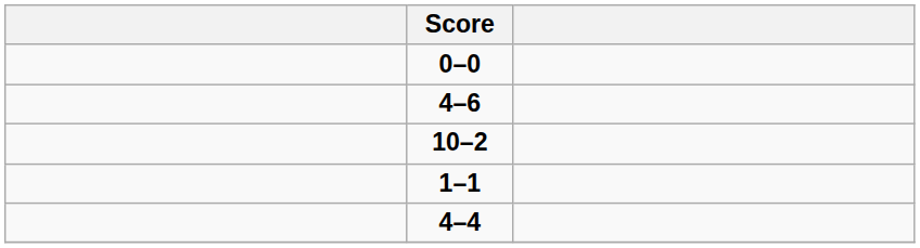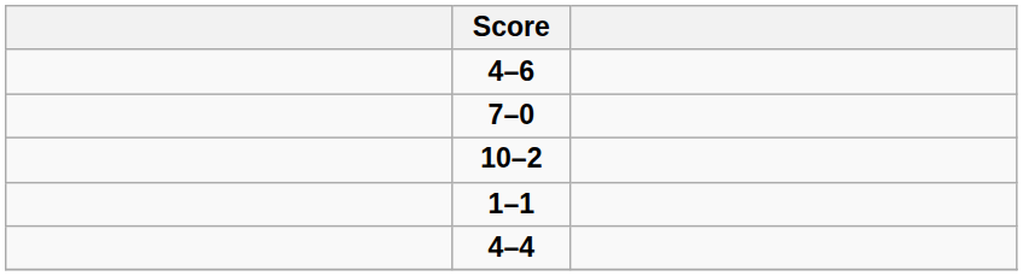- row: 0–0
+ row: 7–0
